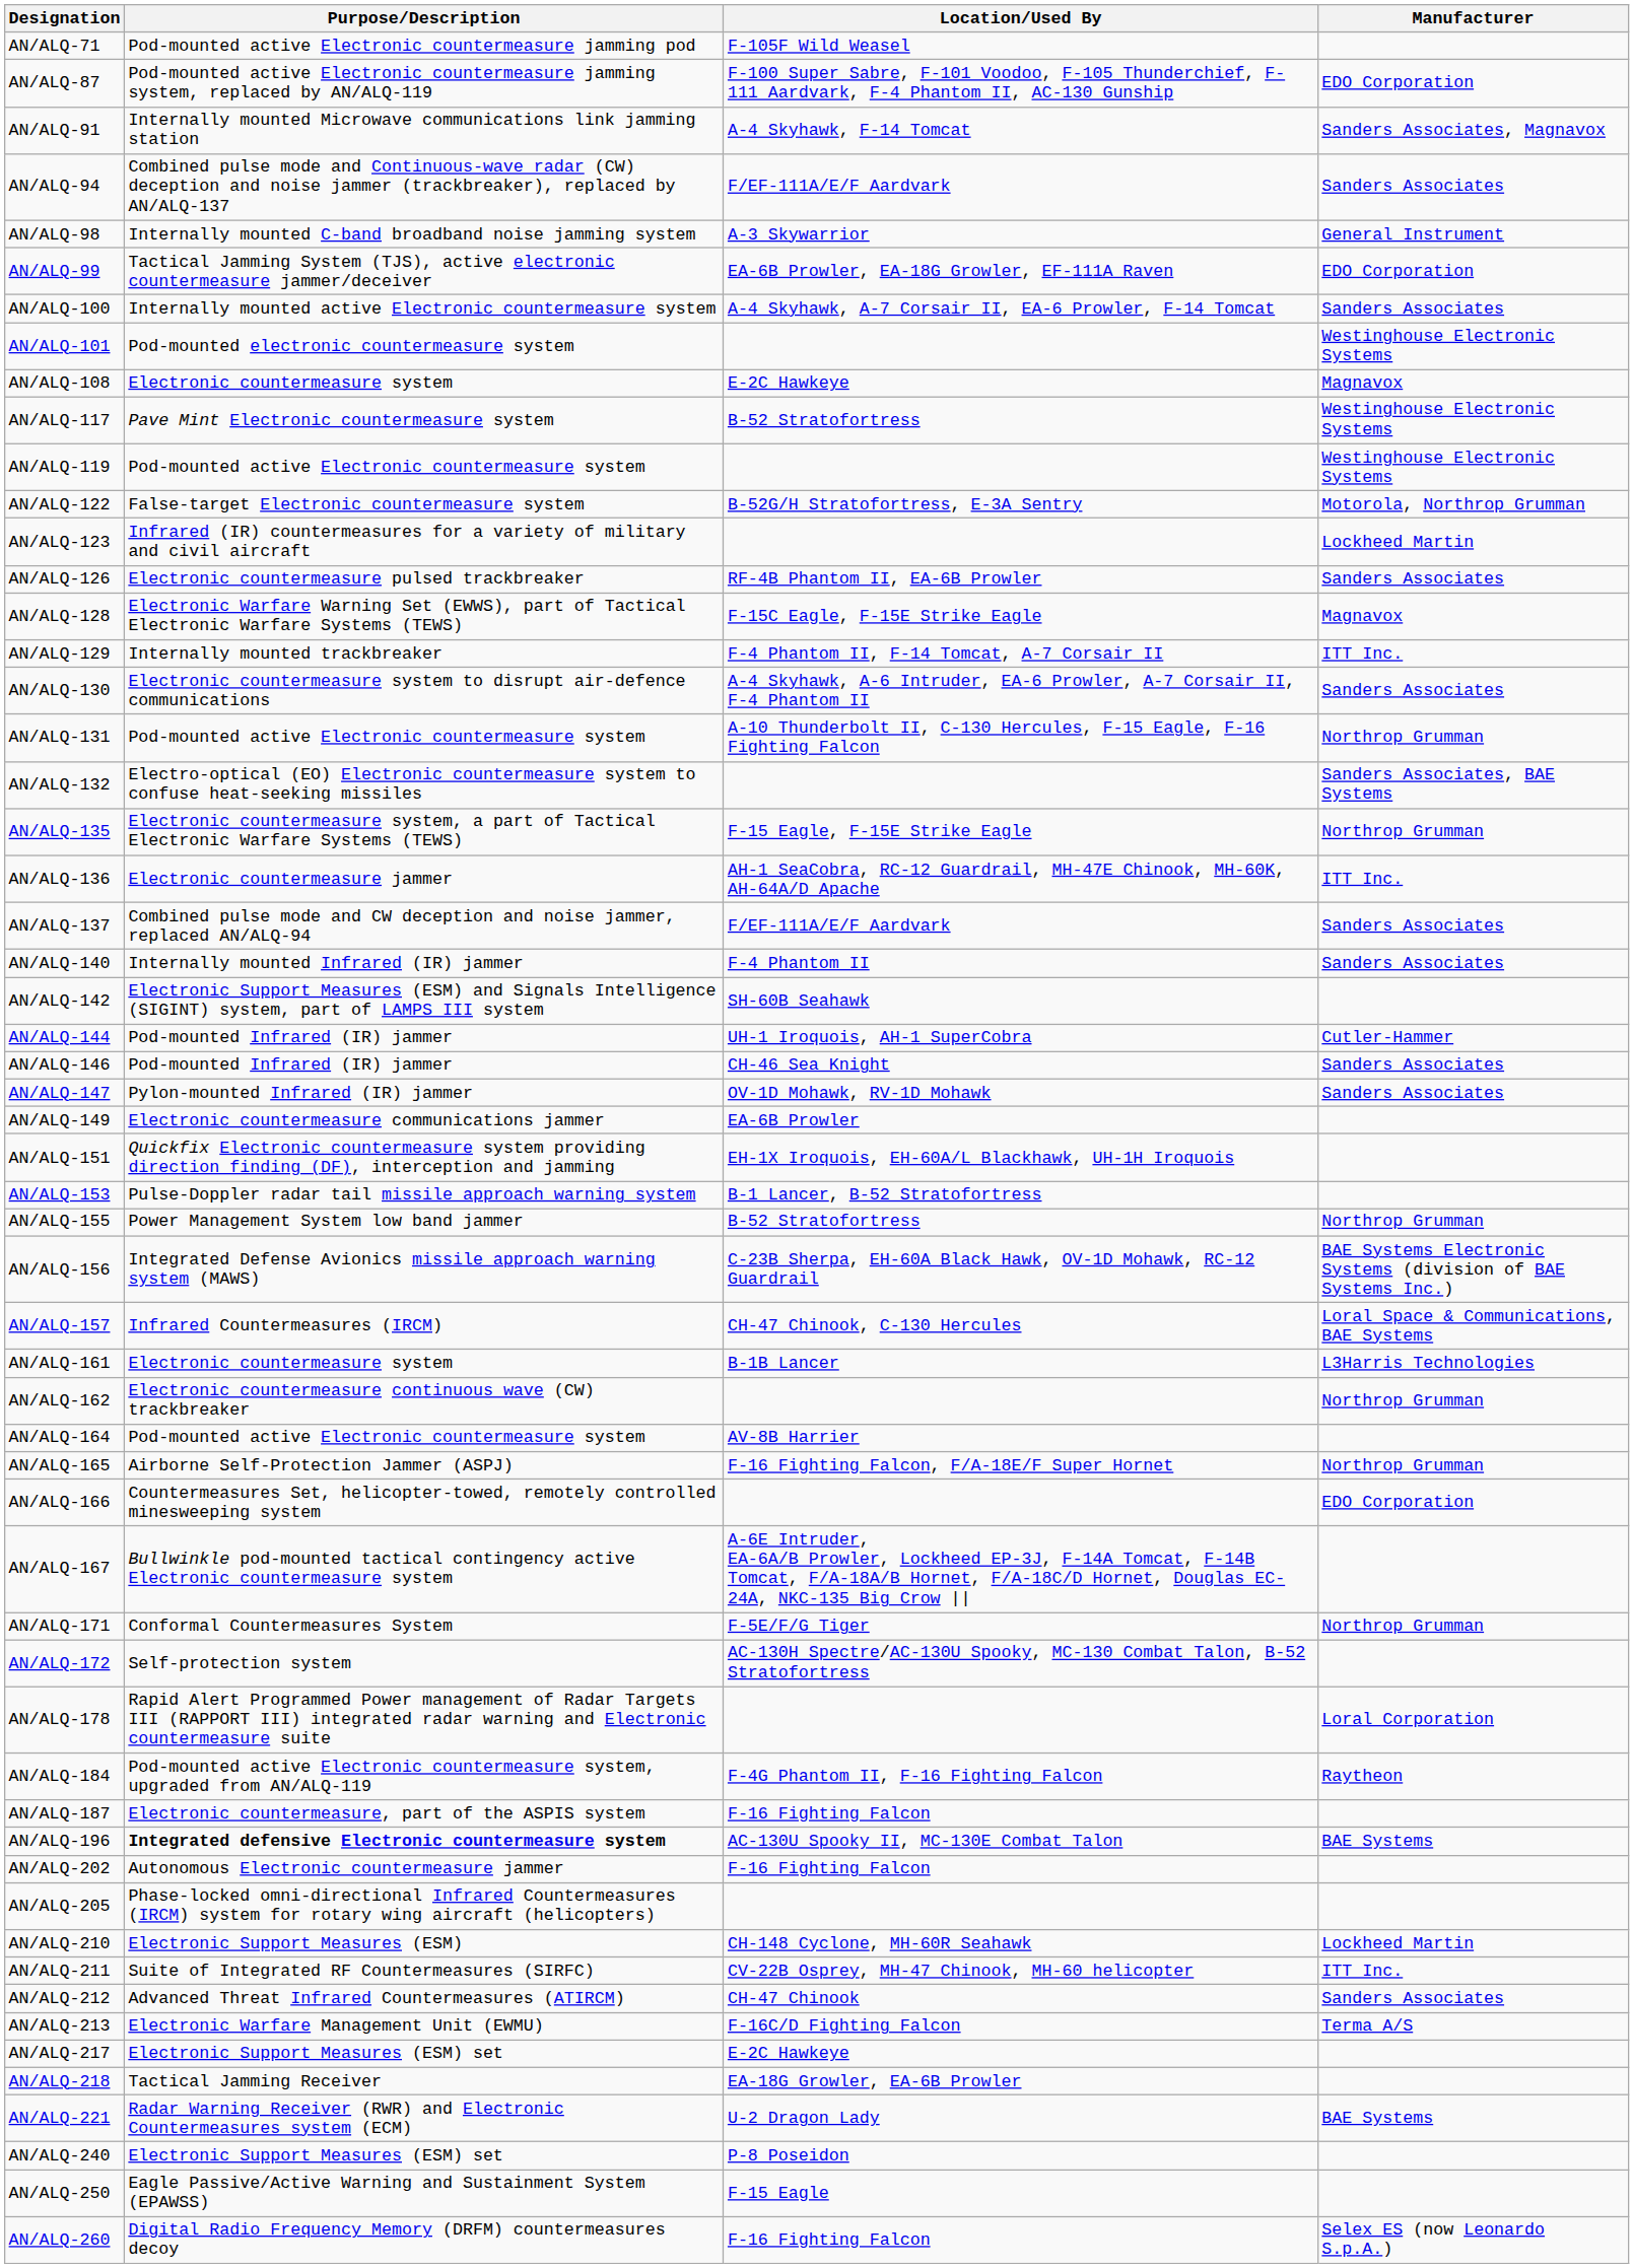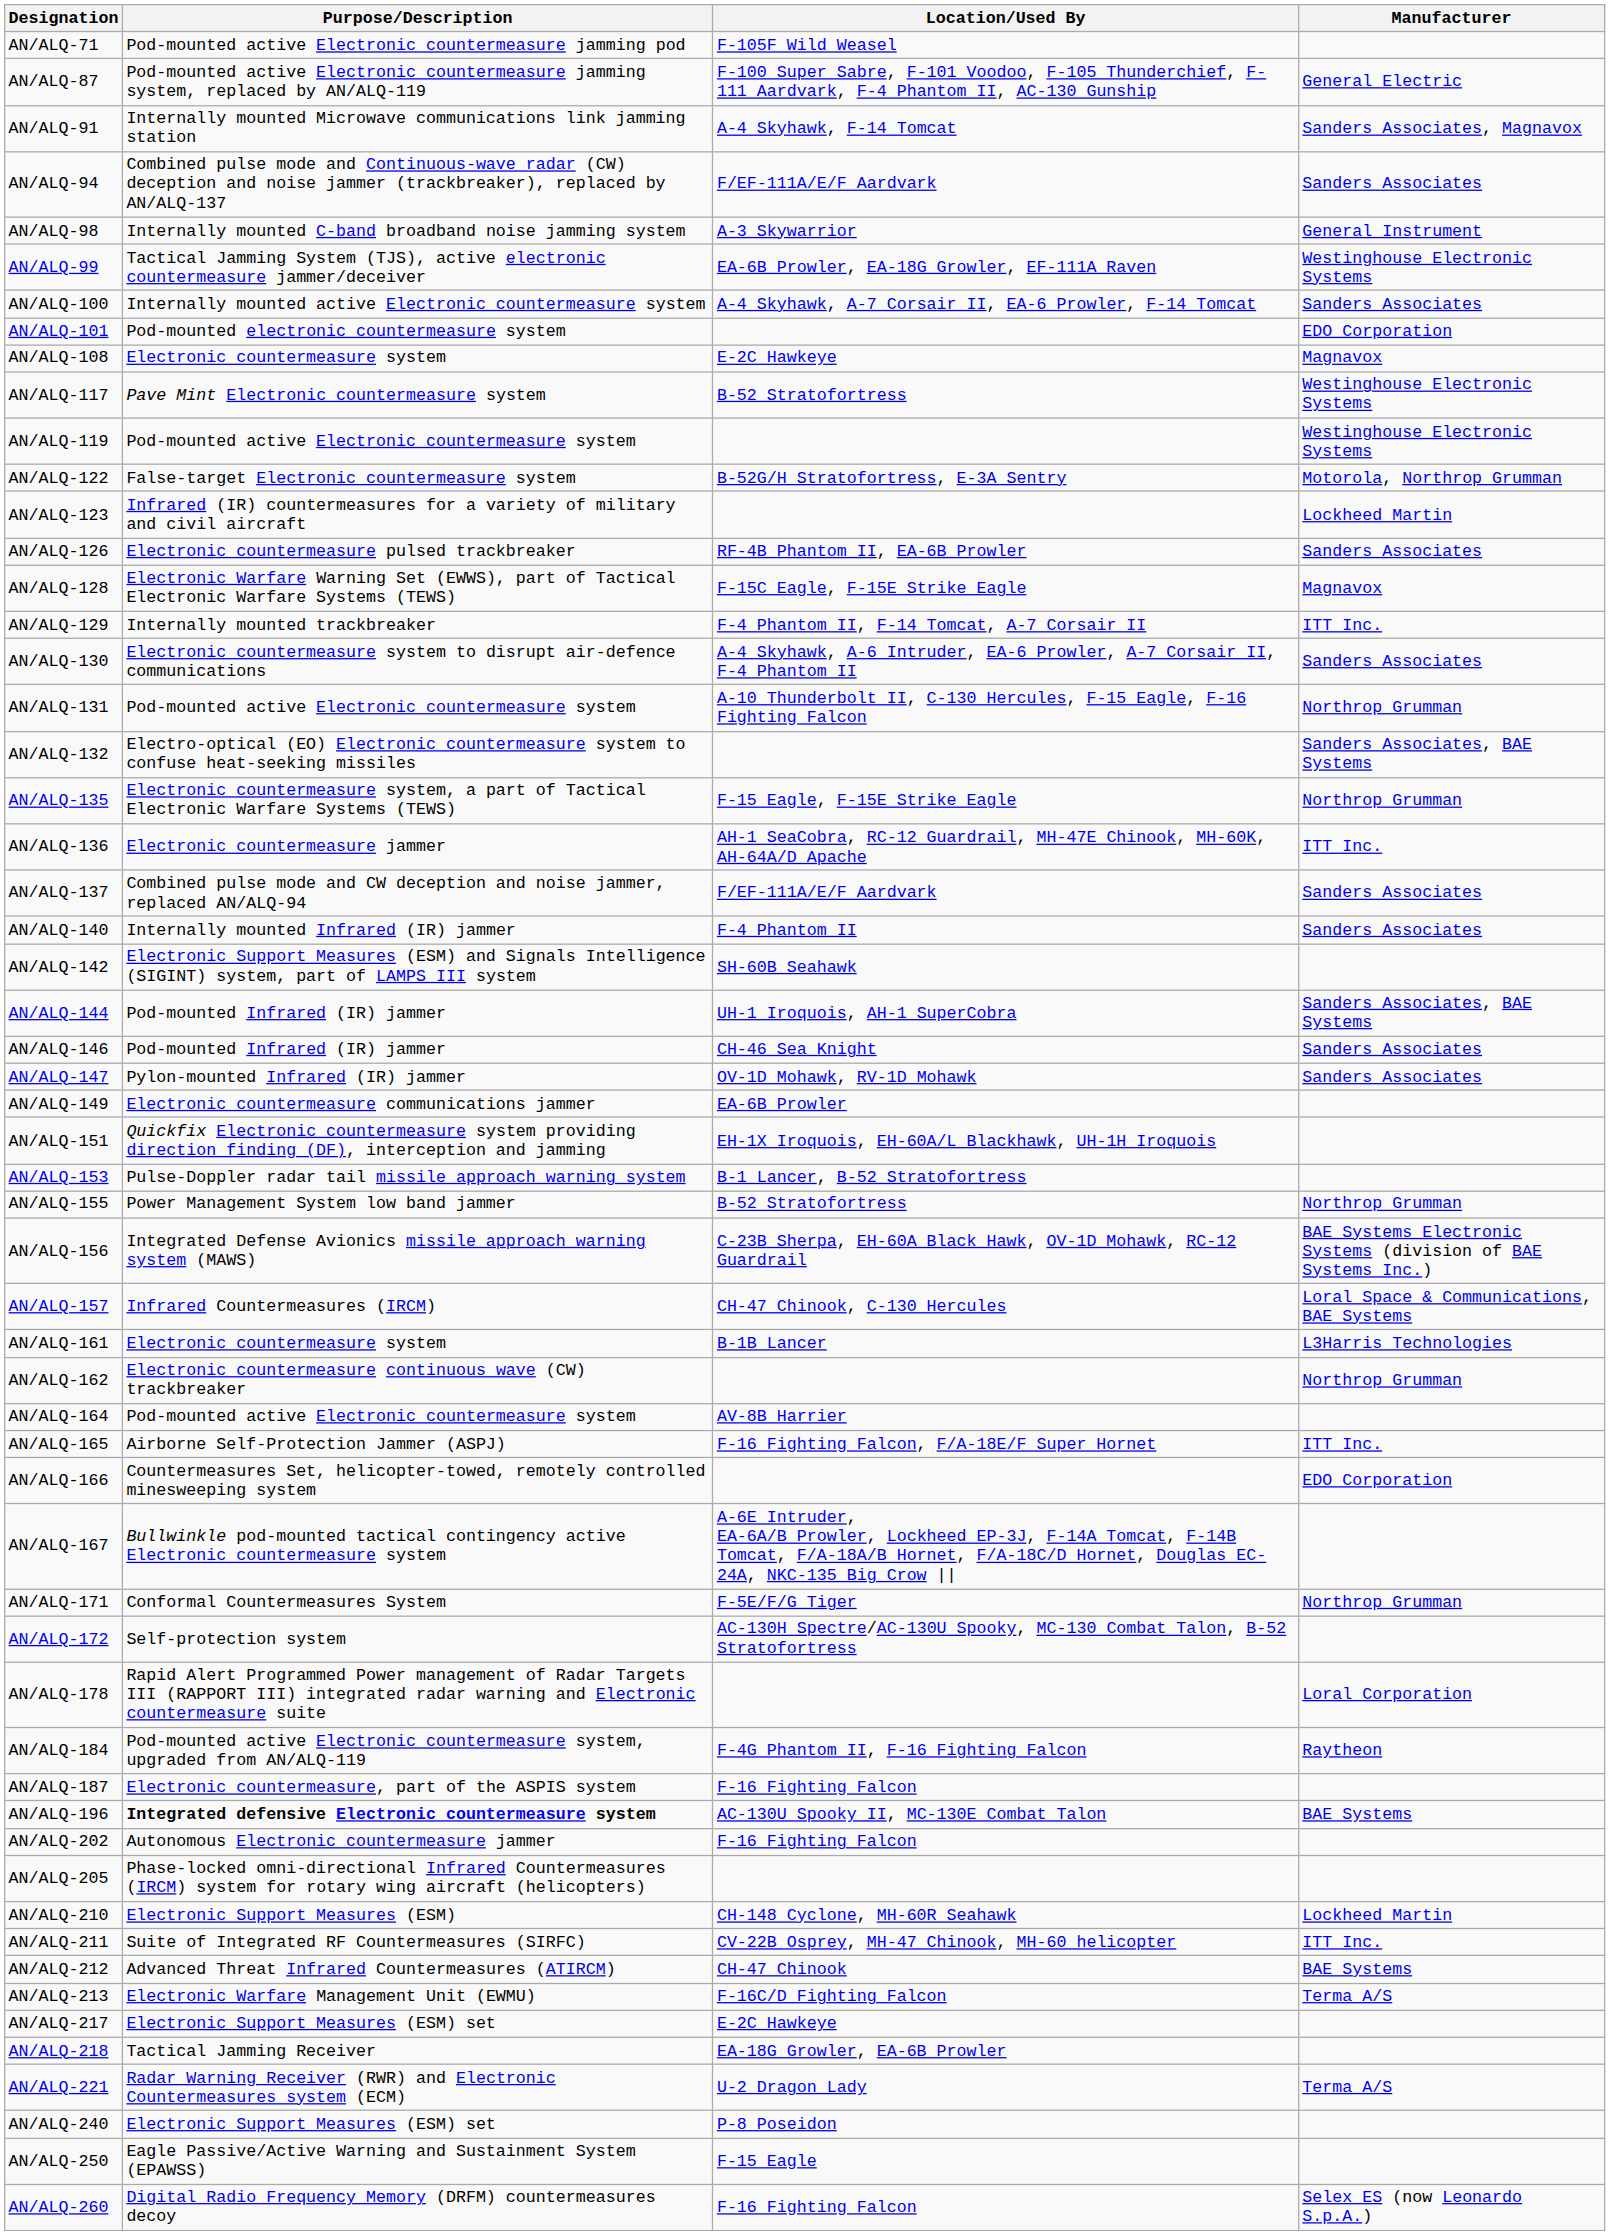AN/ALQ-87 | Manufacturer: EDO Corporation -> General Electric
AN/ALQ-99 | Manufacturer: EDO Corporation -> Westinghouse Electronic Systems
AN/ALQ-101 | Manufacturer: Westinghouse Electronic Systems -> EDO Corporation
AN/ALQ-144 | Manufacturer: Cutler-Hammer -> Sanders Associates, BAE Systems
AN/ALQ-165 | Manufacturer: Northrop Grumman -> ITT Inc.
AN/ALQ-212 | Manufacturer: Sanders Associates -> BAE Systems
AN/ALQ-221 | Manufacturer: BAE Systems -> Terma A/S
